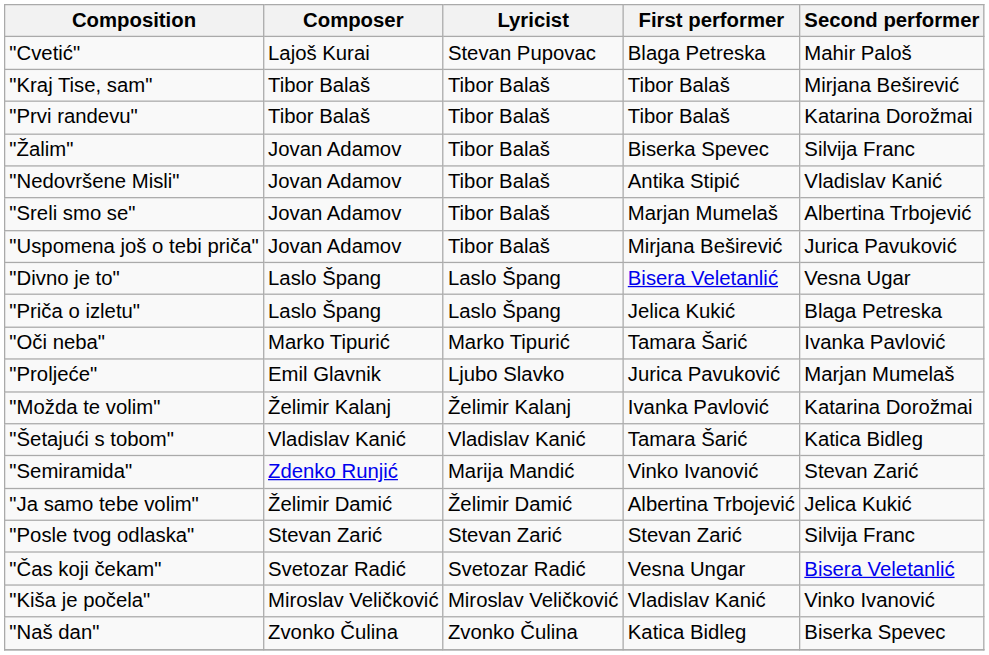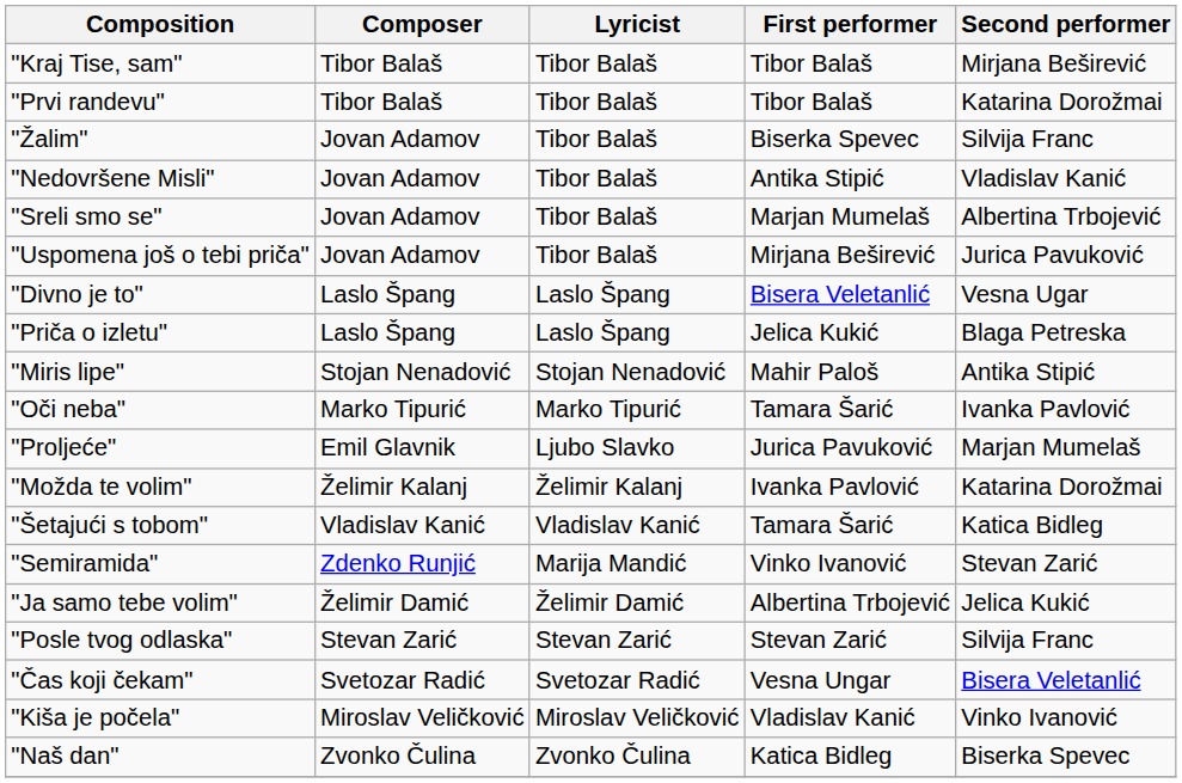- row: "Cvetić" | Lajoš Kurai | Stevan Pupovac | Blaga Petreska | Mahir Paloš
+ row: "Miris lipe" | Stojan Nenadović | Stojan Nenadović | Mahir Paloš | Antika Stipić
